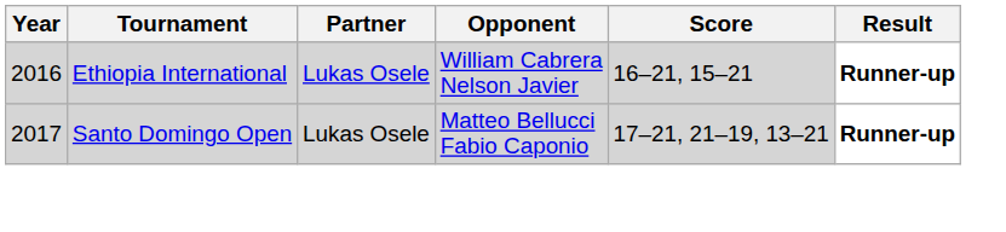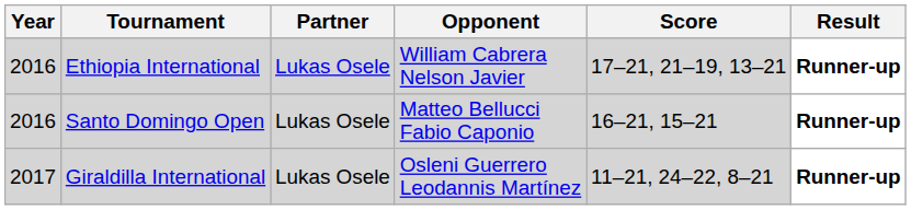Ethiopia International | Score: 16–21, 15–21 -> 17–21, 21–19, 13–21
Santo Domingo Open | Year: 2017 -> 2016
Santo Domingo Open | Score: 17–21, 21–19, 13–21 -> 16–21, 15–21
+ row: 2017 | Giraldilla International | Lukas Osele | Osleni Guerrero Leodannis Martínez | 11–21, 24–22, 8–21 | Runner-up
